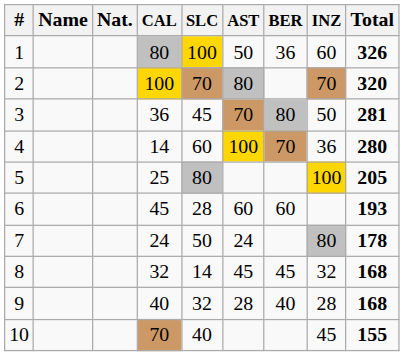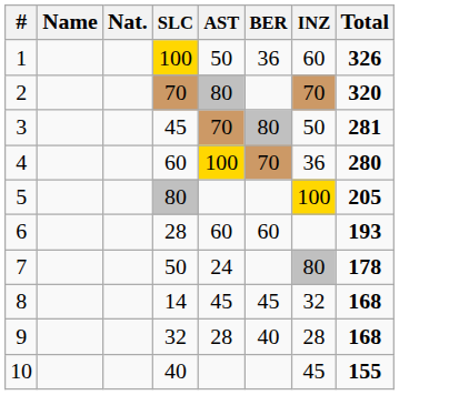- column: CAL | 80 | 100 | 36 | 14 | 25 | 45 | 24 | 32 | 40 | 70
